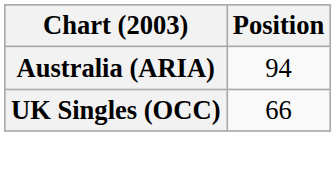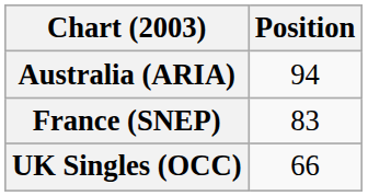+ row: France (SNEP) | 83
